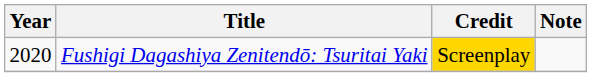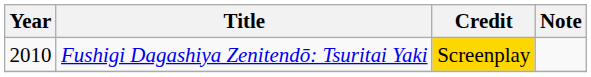Fushigi Dagashiya Zenitendō: Tsuritai Yaki | Year: 2020 -> 2010
